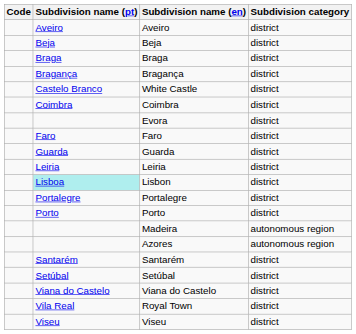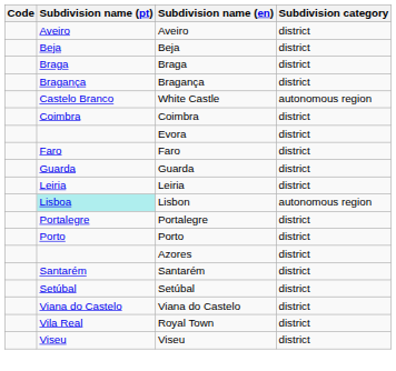White Castle | Subdivision category: district -> autonomous region
Lisbon | Subdivision category: district -> autonomous region
- row: Madeira | autonomous region
Azores | Subdivision category: autonomous region -> district
